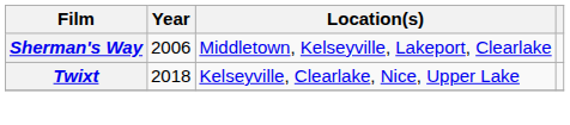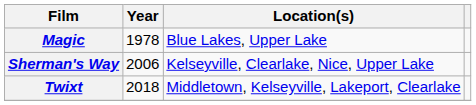+ row: Magic | 1978 | Blue Lakes, Upper Lake
Sherman's Way | Location(s): Middletown, Kelseyville, Lakeport, Clearlake -> Kelseyville, Clearlake, Nice, Upper Lake
Twixt | Location(s): Kelseyville, Clearlake, Nice, Upper Lake -> Middletown, Kelseyville, Lakeport, Clearlake
